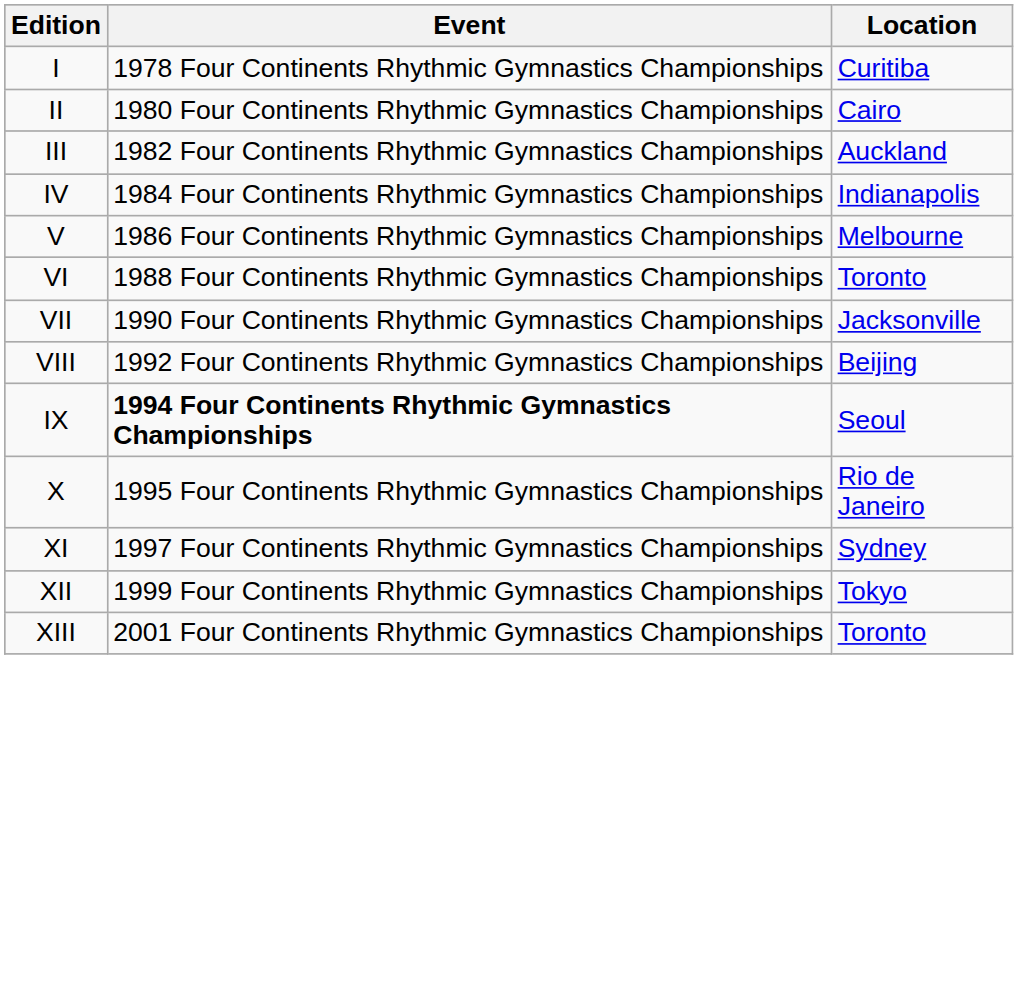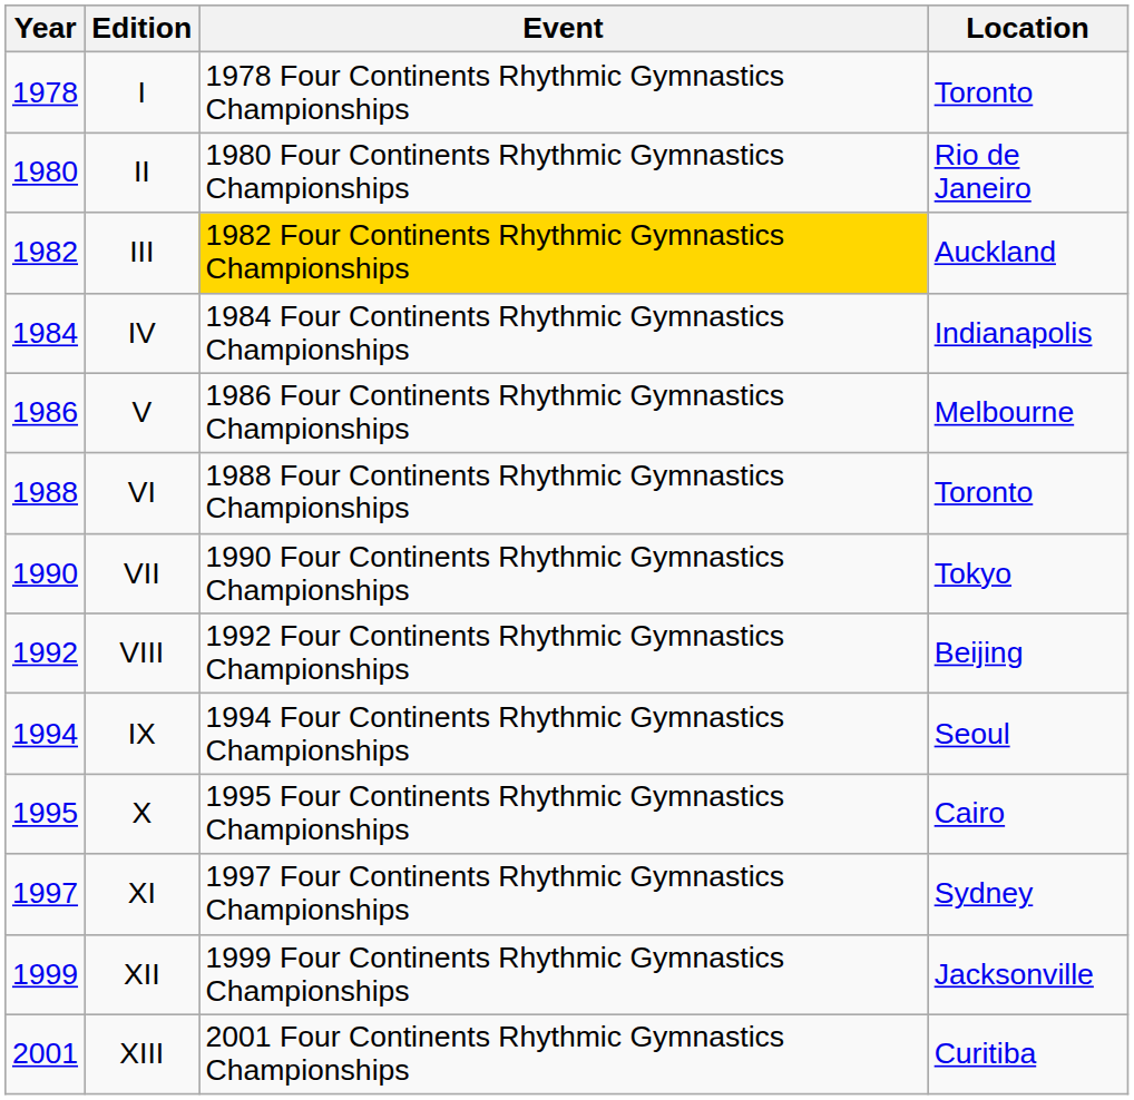+ column: Year | 1978 | 1980 | 1982 | 1984 | 1986 | 1988 | 1990 | 1992 | 1994 | 1995 | 1997 | 1999 | 2001
I | Location: Curitiba -> Toronto
II | Location: Cairo -> Rio de Janeiro
III | Event: no background -> gold background
VII | Location: Jacksonville -> Tokyo
IX | Event: bold -> normal
X | Location: Rio de Janeiro -> Cairo
XII | Location: Tokyo -> Jacksonville
XIII | Location: Toronto -> Curitiba
